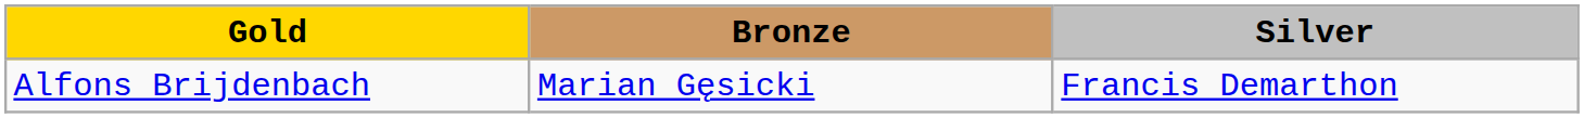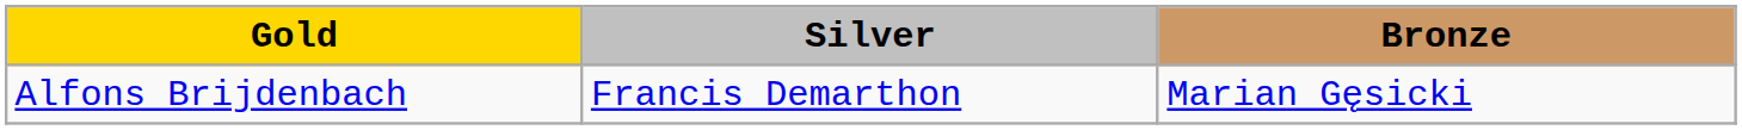columns swapped: Silver <-> Bronze
